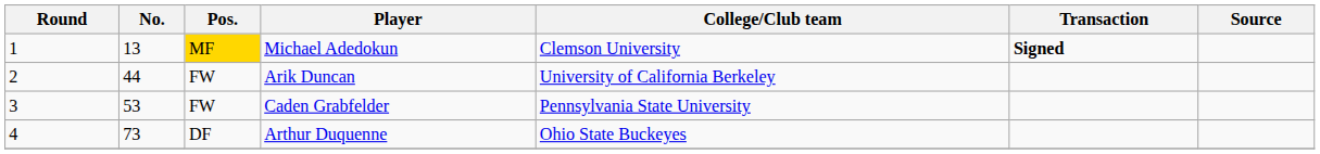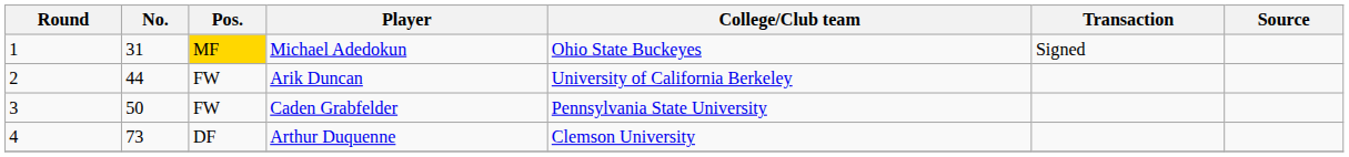Michael Adedokun | No.: 13 -> 31
Michael Adedokun | College/Club team: Clemson University -> Ohio State Buckeyes
Michael Adedokun | Transaction: bold -> normal
Caden Grabfelder | No.: 53 -> 50
Arthur Duquenne | College/Club team: Ohio State Buckeyes -> Clemson University
